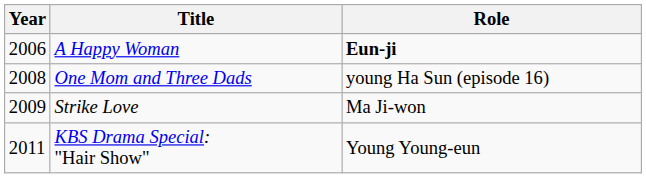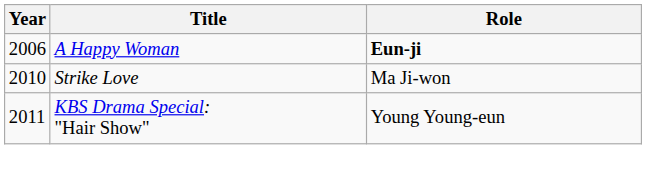- row: 2008 | One Mom and Three Dads | young Ha Sun (episode 16)
Strike Love | Year: 2009 -> 2010
